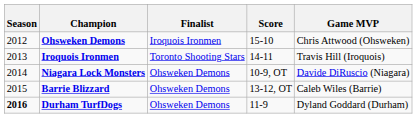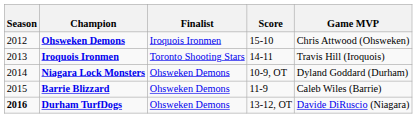Niagara Lock Monsters | Game MVP: Davide DiRuscio (Niagara) -> Dyland Goddard (Durham)
Barrie Blizzard | Score: 13-12, OT -> 11-9
Durham TurfDogs | Score: 11-9 -> 13-12, OT
Durham TurfDogs | Game MVP: Dyland Goddard (Durham) -> Davide DiRuscio (Niagara)
